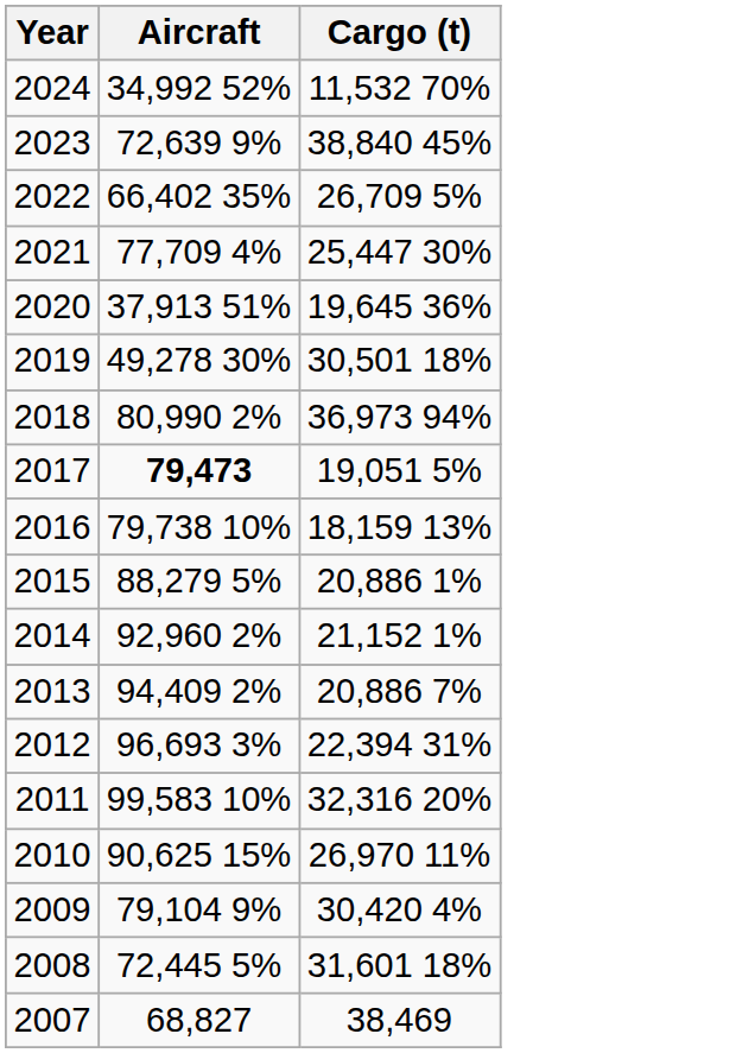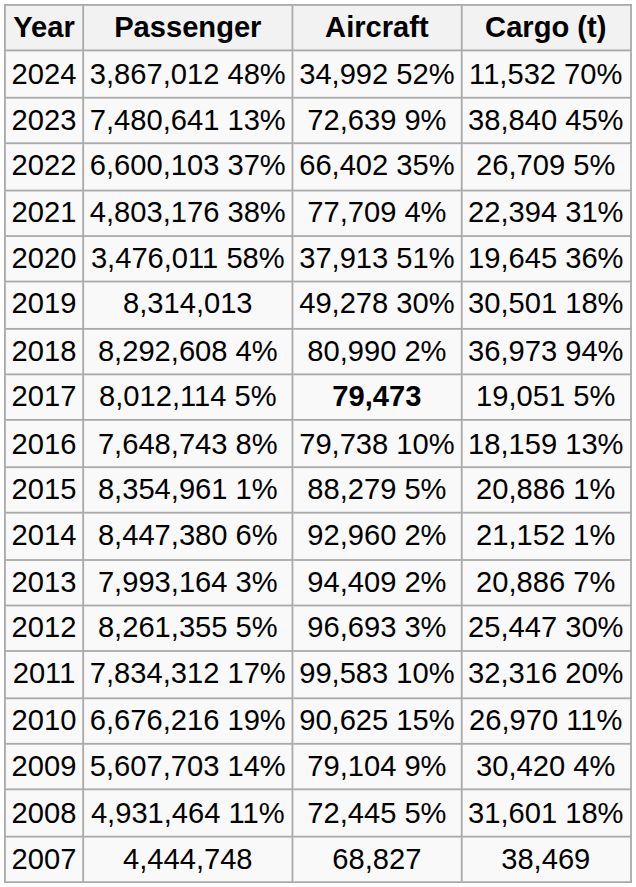+ column: Passenger | 3,867,012 48% | 7,480,641 13% | 6,600,103 37% | 4,803,176 38% | 3,476,011 58% | 8,314,013 | 8,292,608 4% | 8,012,114 5% | 7,648,743 8% | 8,354,961 1% | 8,447,380 6% | 7,993,164 3% | 8,261,355 5% | 7,834,312 17% | 6,676,216 19% | 5,607,703 14% | 4,931,464 11% | 4,444,748
2021 | Cargo (t): 25,447 30% -> 22,394 31%
2012 | Cargo (t): 22,394 31% -> 25,447 30%
